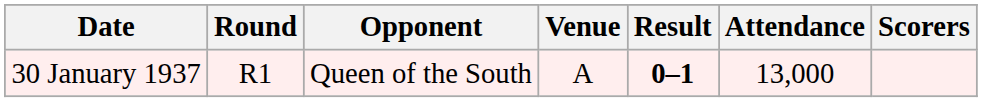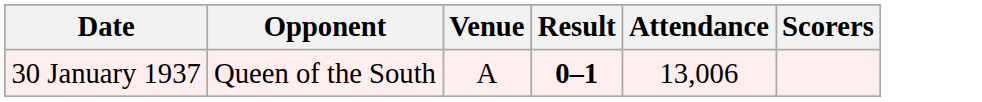- column: Round | R1
30 January 1937 | Attendance: 13,000 -> 13,006
